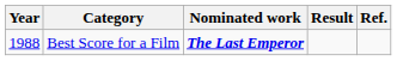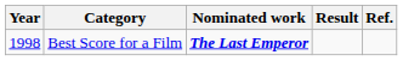Best Score for a Film | Year: 1988 -> 1998
